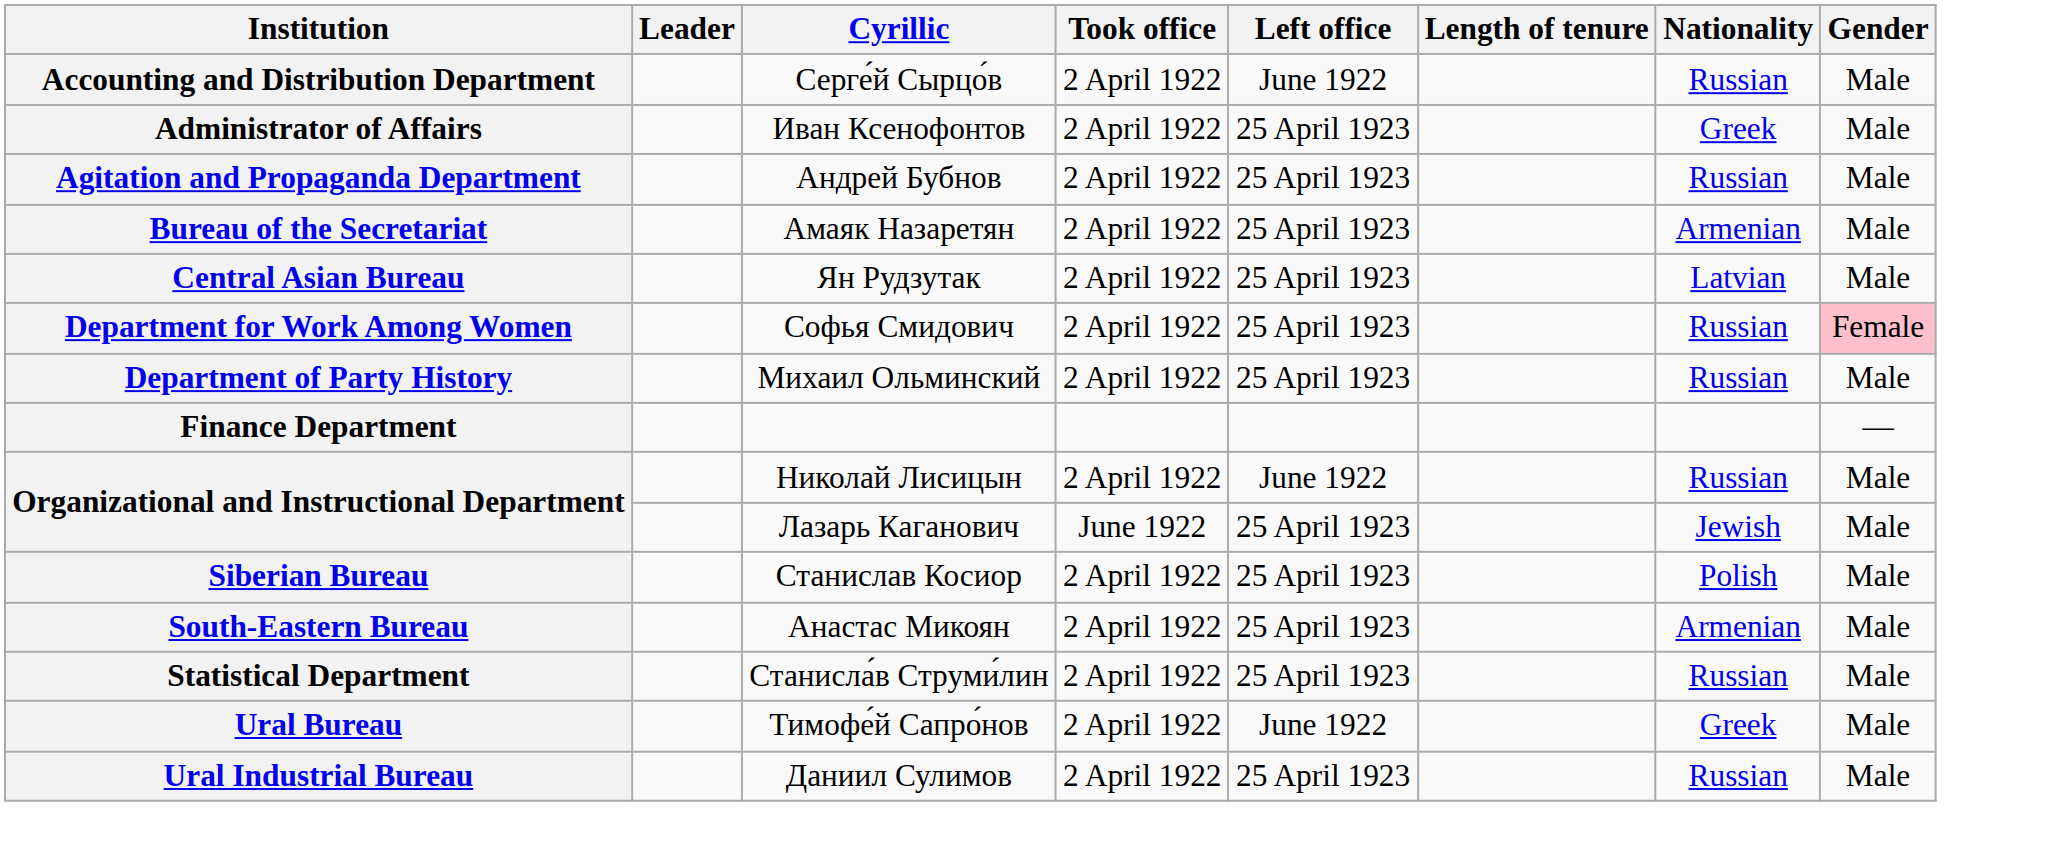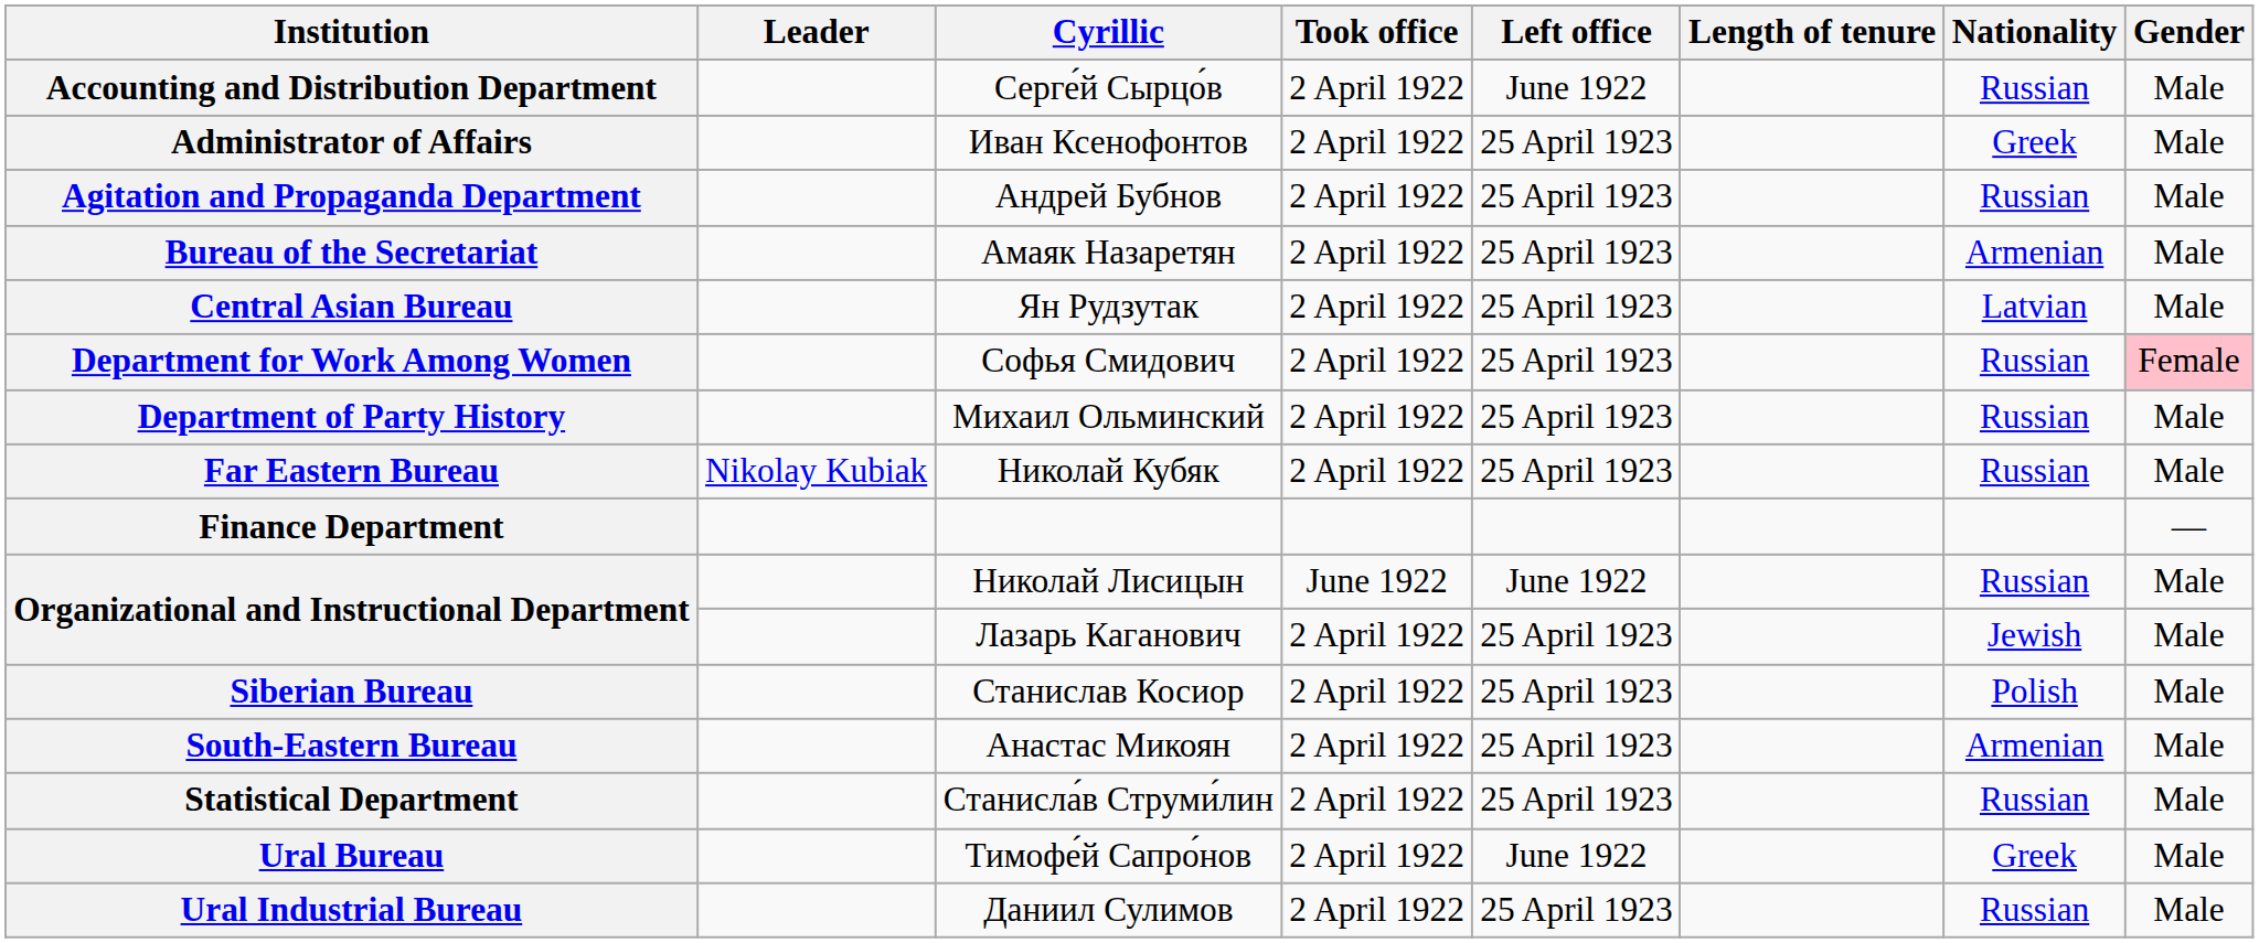+ row: Far Eastern Bureau | Nikolay Kubiak | Николай Кубяк | 2 April 1922 | 25 April 1923 | Russian | Male
Николай Лисицын | Took office: 2 April 1922 -> June 1922
Лазарь Каганович | Took office: June 1922 -> 2 April 1922
